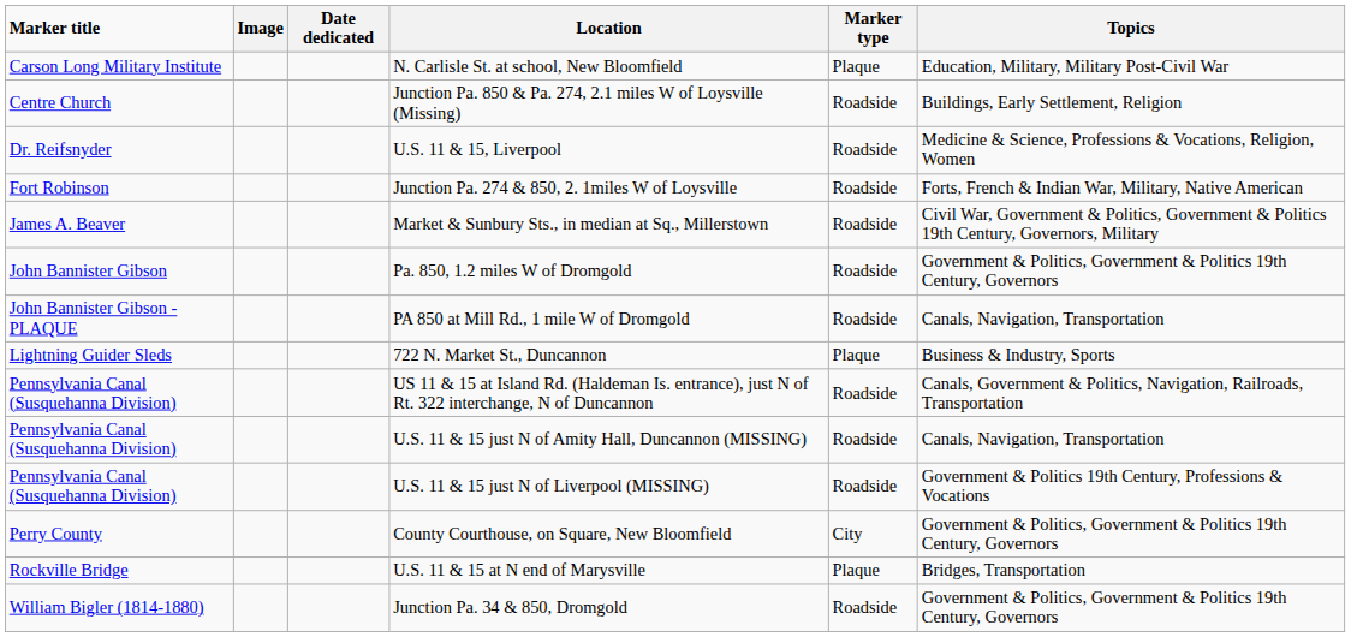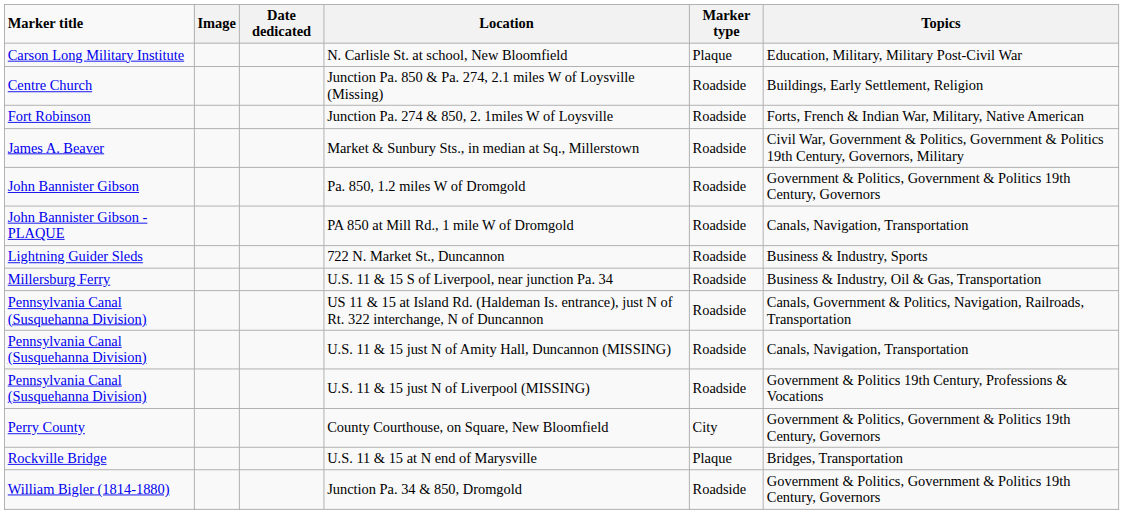- row: Dr. Reifsnyder | U.S. 11 & 15, Liverpool | Roadside | Medicine & Science, Professions & Vocations, Religion, Women
722 N. Market St., Duncannon | Marker type: Plaque -> Roadside
+ row: Millersburg Ferry | U.S. 11 & 15 S of Liverpool, near junction Pa. 34 | Roadside | Business & Industry, Oil & Gas, Transportation
